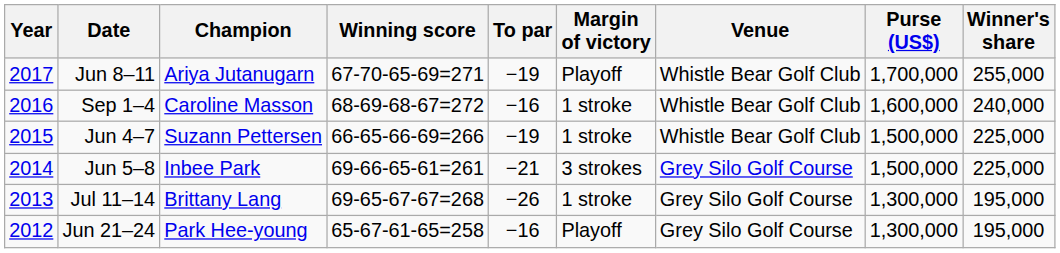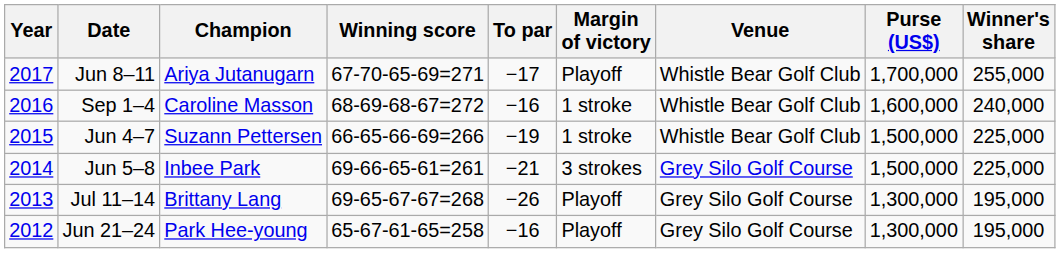Jun 8–11 | To par: −19 -> −17
Jul 11–14 | Margin of victory: 1 stroke -> Playoff
